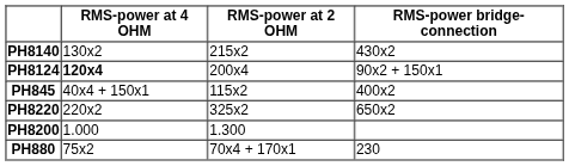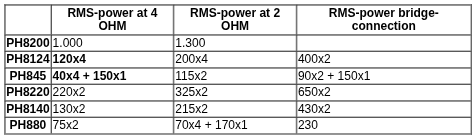rows swapped: PH8200 <-> PH8140
PH8124 | RMS-power bridge-connection: 90x2 + 150x1 -> 400x2
PH845 | RMS-power at 4 OHM: normal -> bold
PH845 | RMS-power bridge-connection: 400x2 -> 90x2 + 150x1
